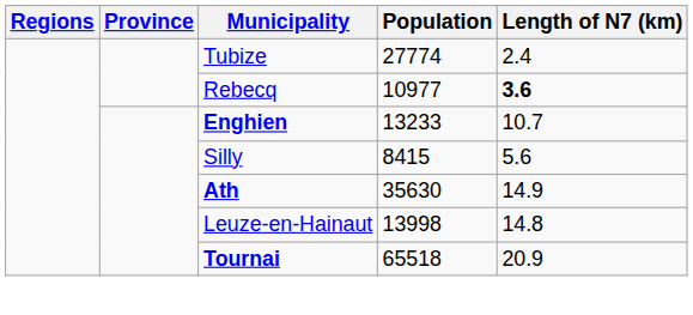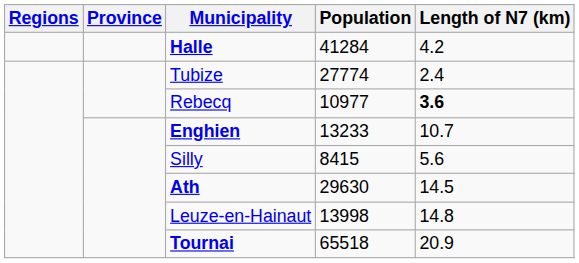+ row: Halle | 41284 | 4.2
Ath | Population: 35630 -> 29630
Ath | Length of N7 (km): 14.9 -> 14.5
